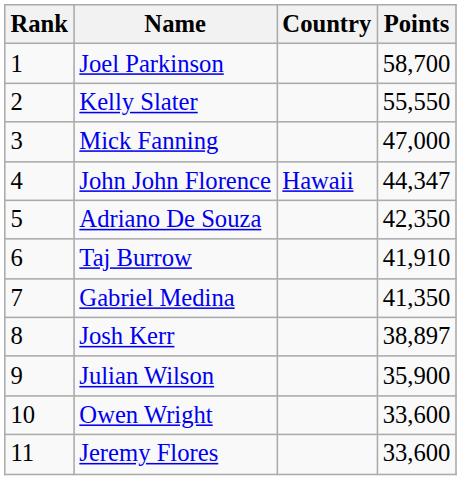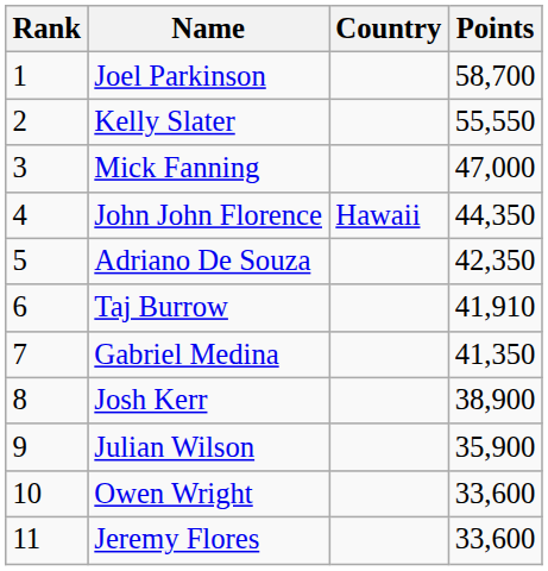John John Florence | Points: 44,347 -> 44,350
Josh Kerr | Points: 38,897 -> 38,900
